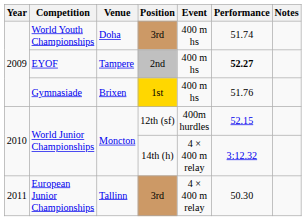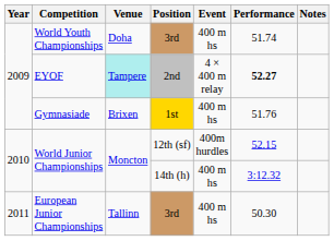EYOF | Venue: no background -> paleturquoise background
EYOF | Event: 400 m hs -> 4 × 400 m relay
World Junior Championships / 14th (h) | Event: 4 × 400 m relay -> 400 m hs
European Junior Championships | Event: 4 × 400 m relay -> 400 m hs
